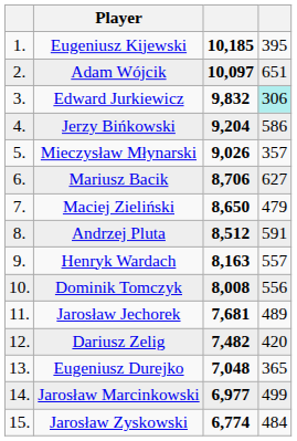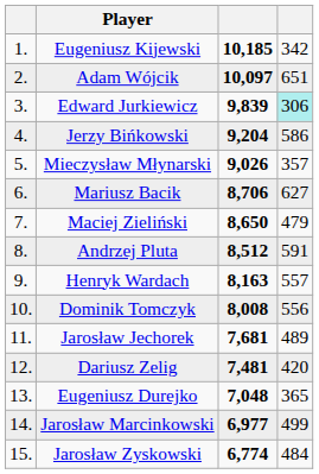Eugeniusz Kijewski | column 4: 395 -> 342
Edward Jurkiewicz | column 3: 9,832 -> 9,839
Dariusz Zelig | column 3: 7,482 -> 7,481
